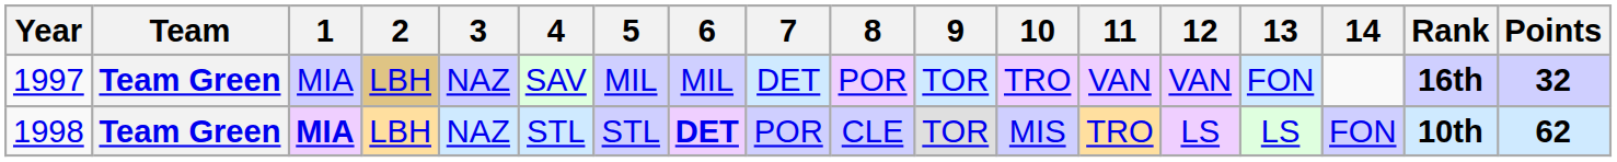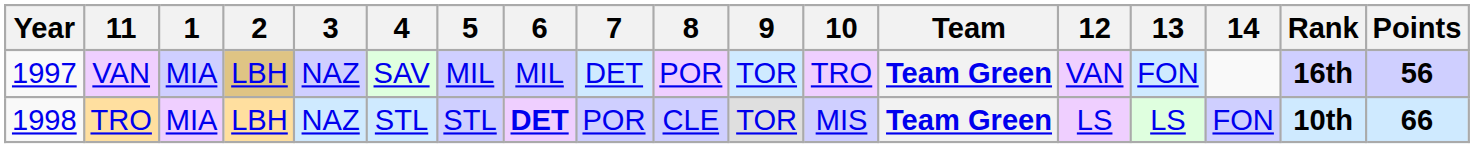columns swapped: Team <-> 11
1997 | Points: 32 -> 56
1998 | 1: bold -> normal
1998 | Points: 62 -> 66
